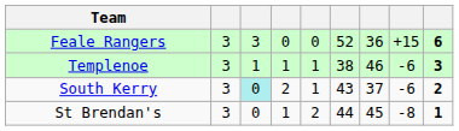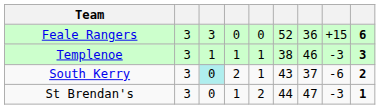Templenoe | column 8: -6 -> -3
St Brendan's | column 7: 45 -> 47
St Brendan's | column 8: -8 -> -3
